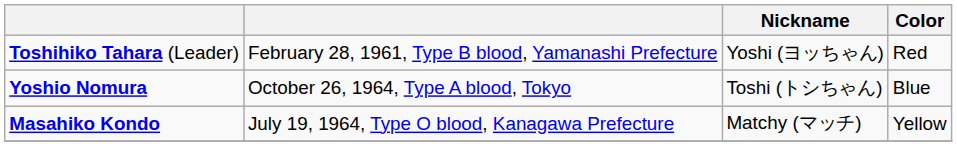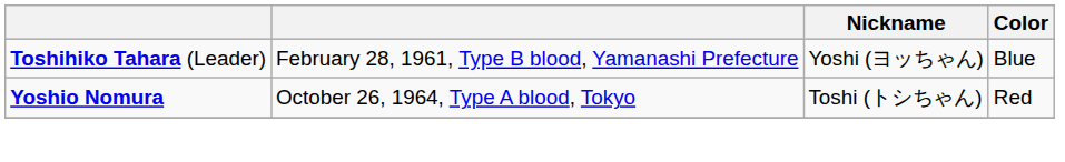Toshihiko Tahara (Leader) | Color: Red -> Blue
Yoshio Nomura | Color: Blue -> Red
- row: Masahiko Kondo | July 19, 1964, Type O blood, Kanagawa Prefecture | Matchy (マッチ) | Yellow
